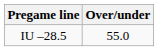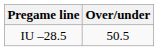IU –28.5 | Over/under: 55.0 -> 50.5
